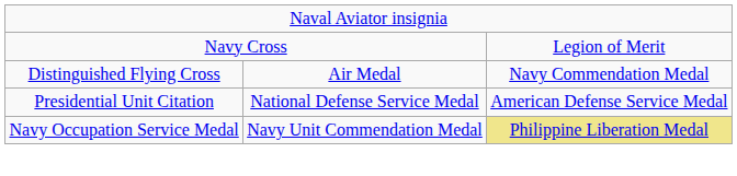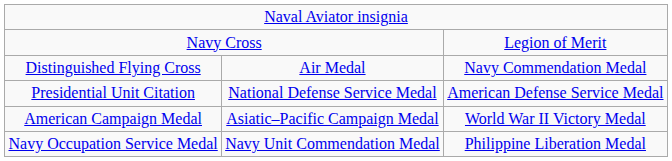+ row: American Campaign Medal | Asiatic–Pacific Campaign Medal | World War II Victory Medal
Navy Occupation Service Medal | column 3: khaki background -> no background
